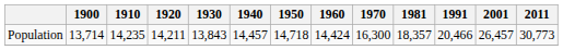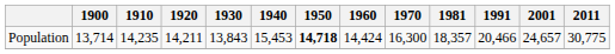Population | 1940: 14,457 -> 15,453
Population | 1950: normal -> bold
Population | 2001: 26,457 -> 24,657
Population | 2011: 30,773 -> 30,775
